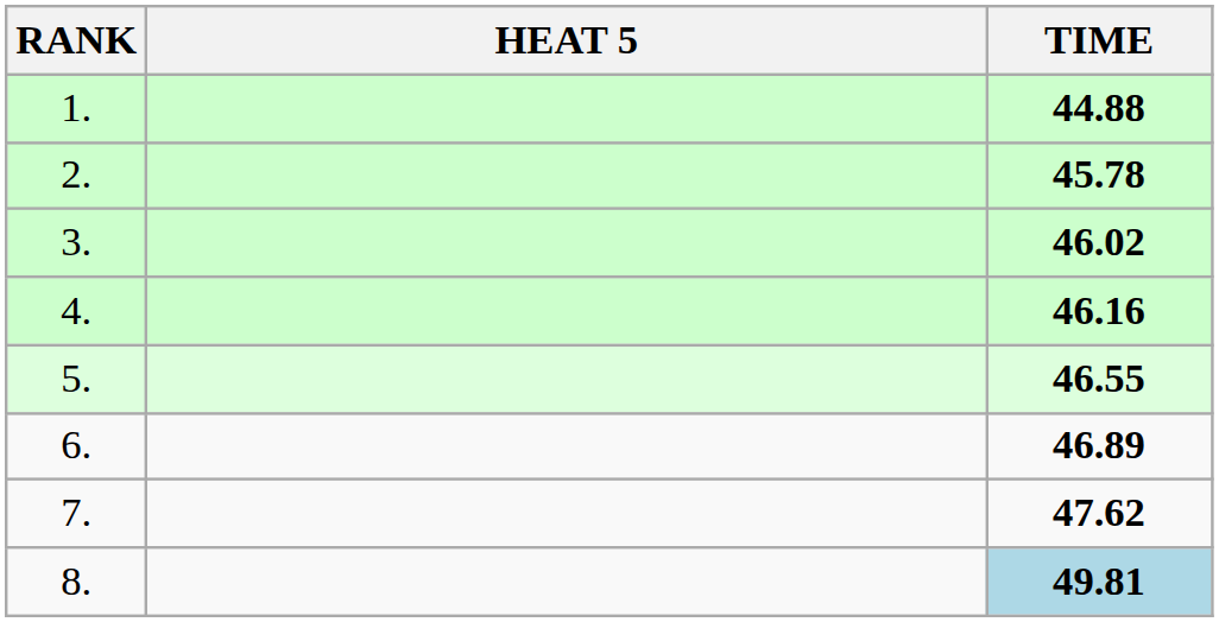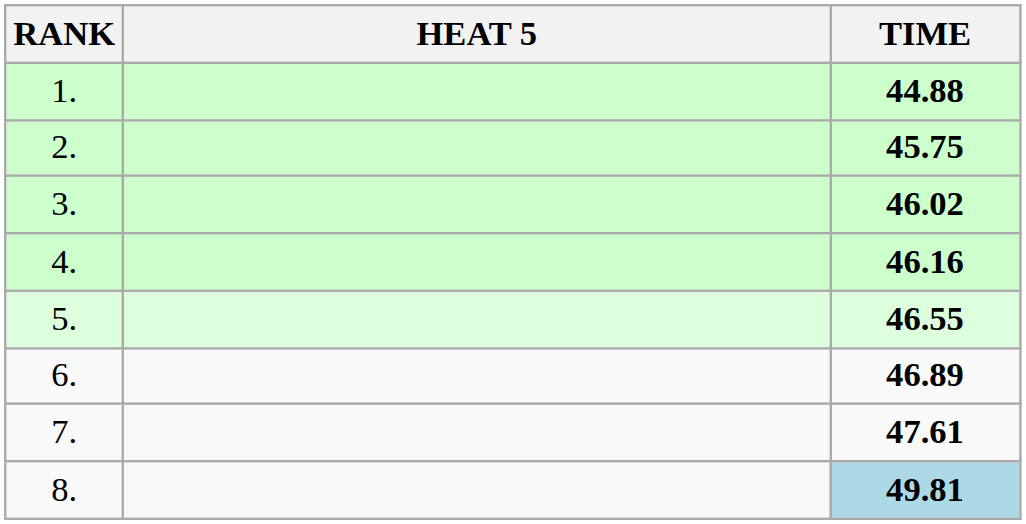2. | TIME: 45.78 -> 45.75
7. | TIME: 47.62 -> 47.61
